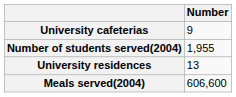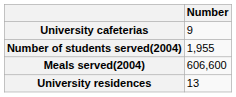rows swapped: Meals served(2004) <-> University residences
